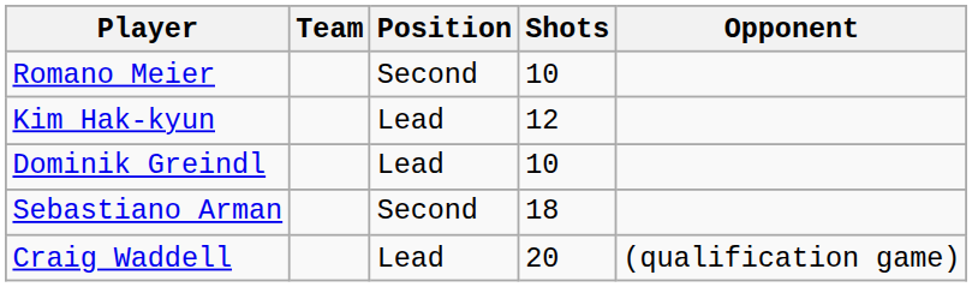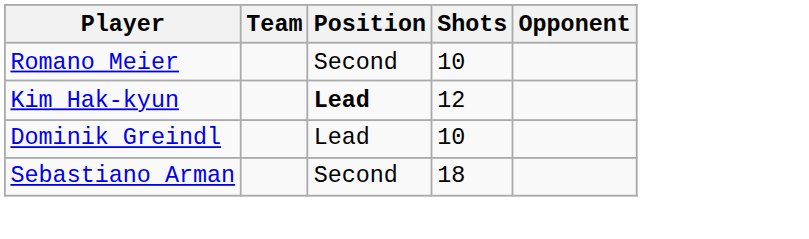Kim Hak-kyun | Position: normal -> bold
- row: Craig Waddell | Lead | 20 | (qualification game)
